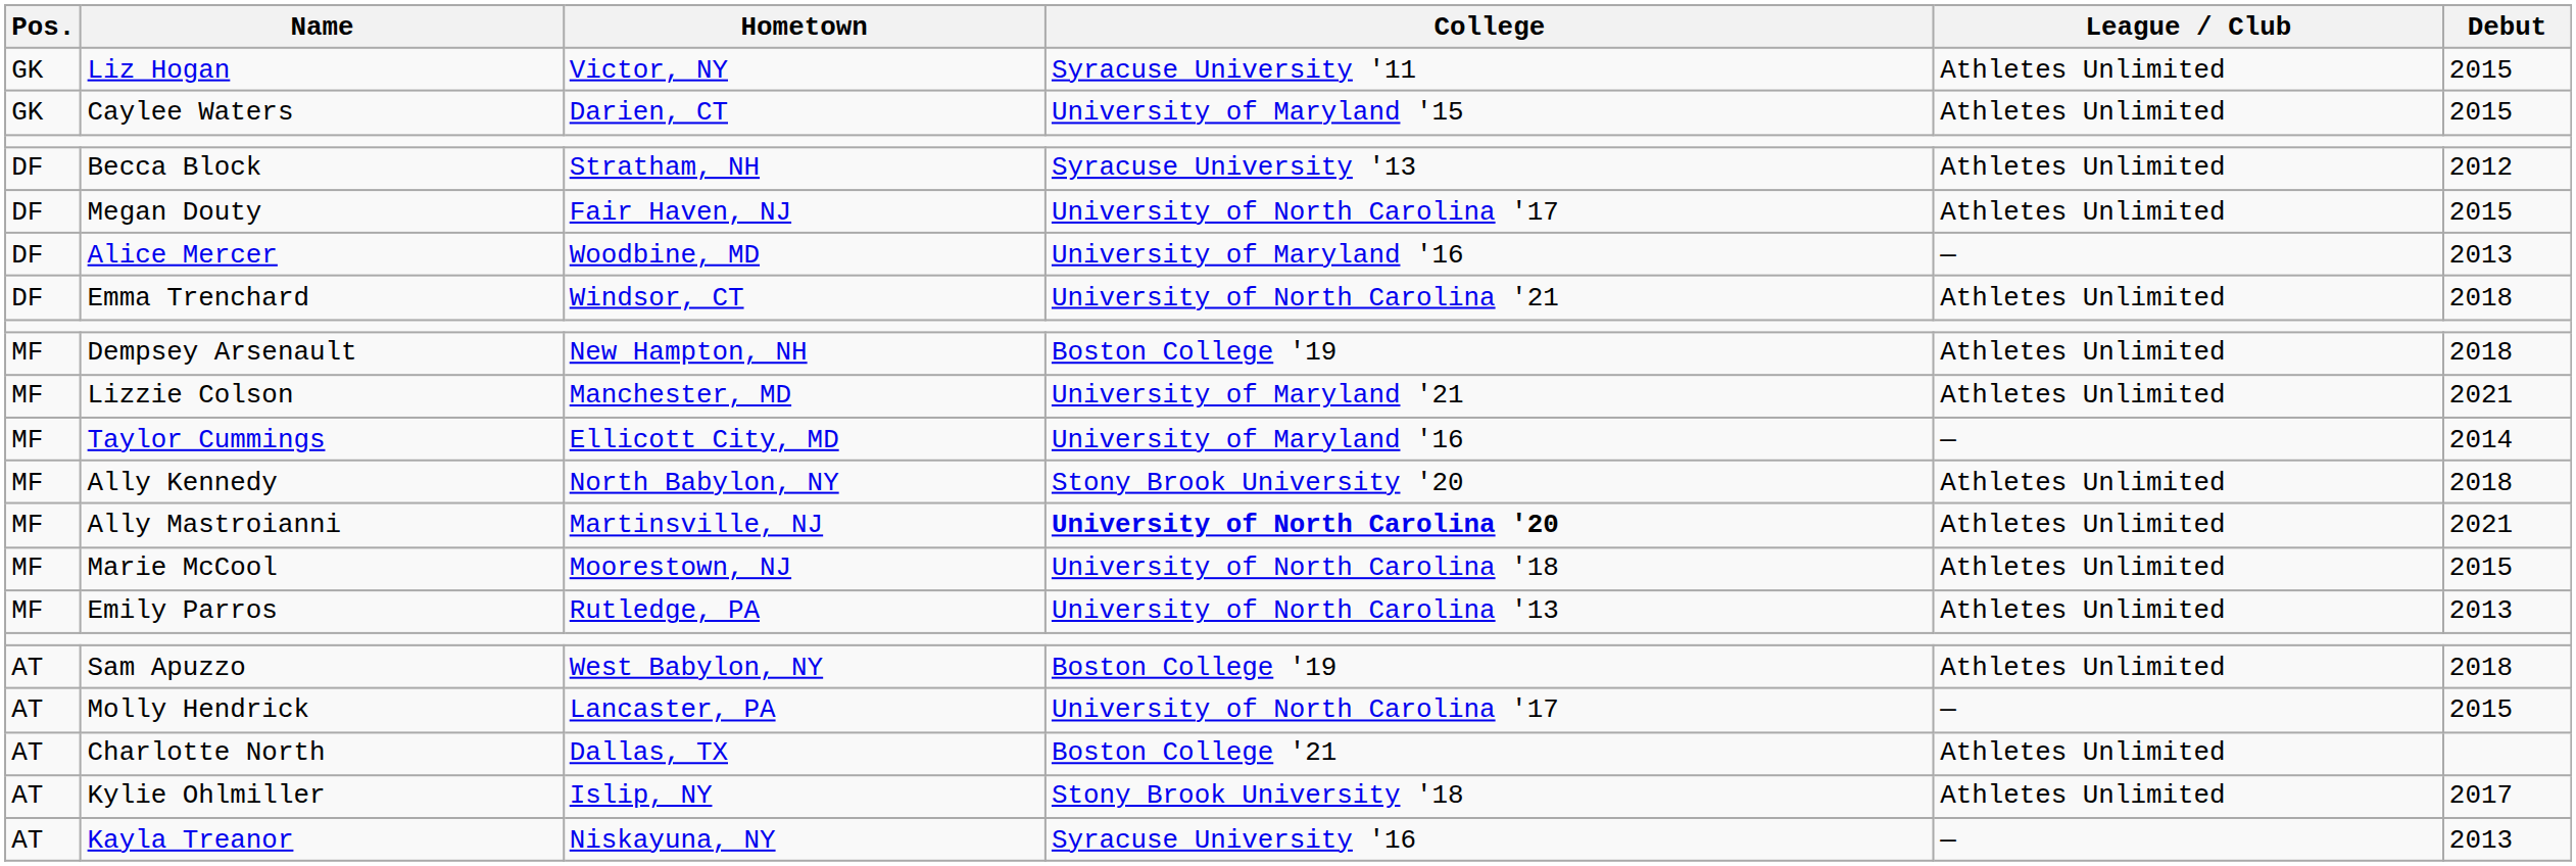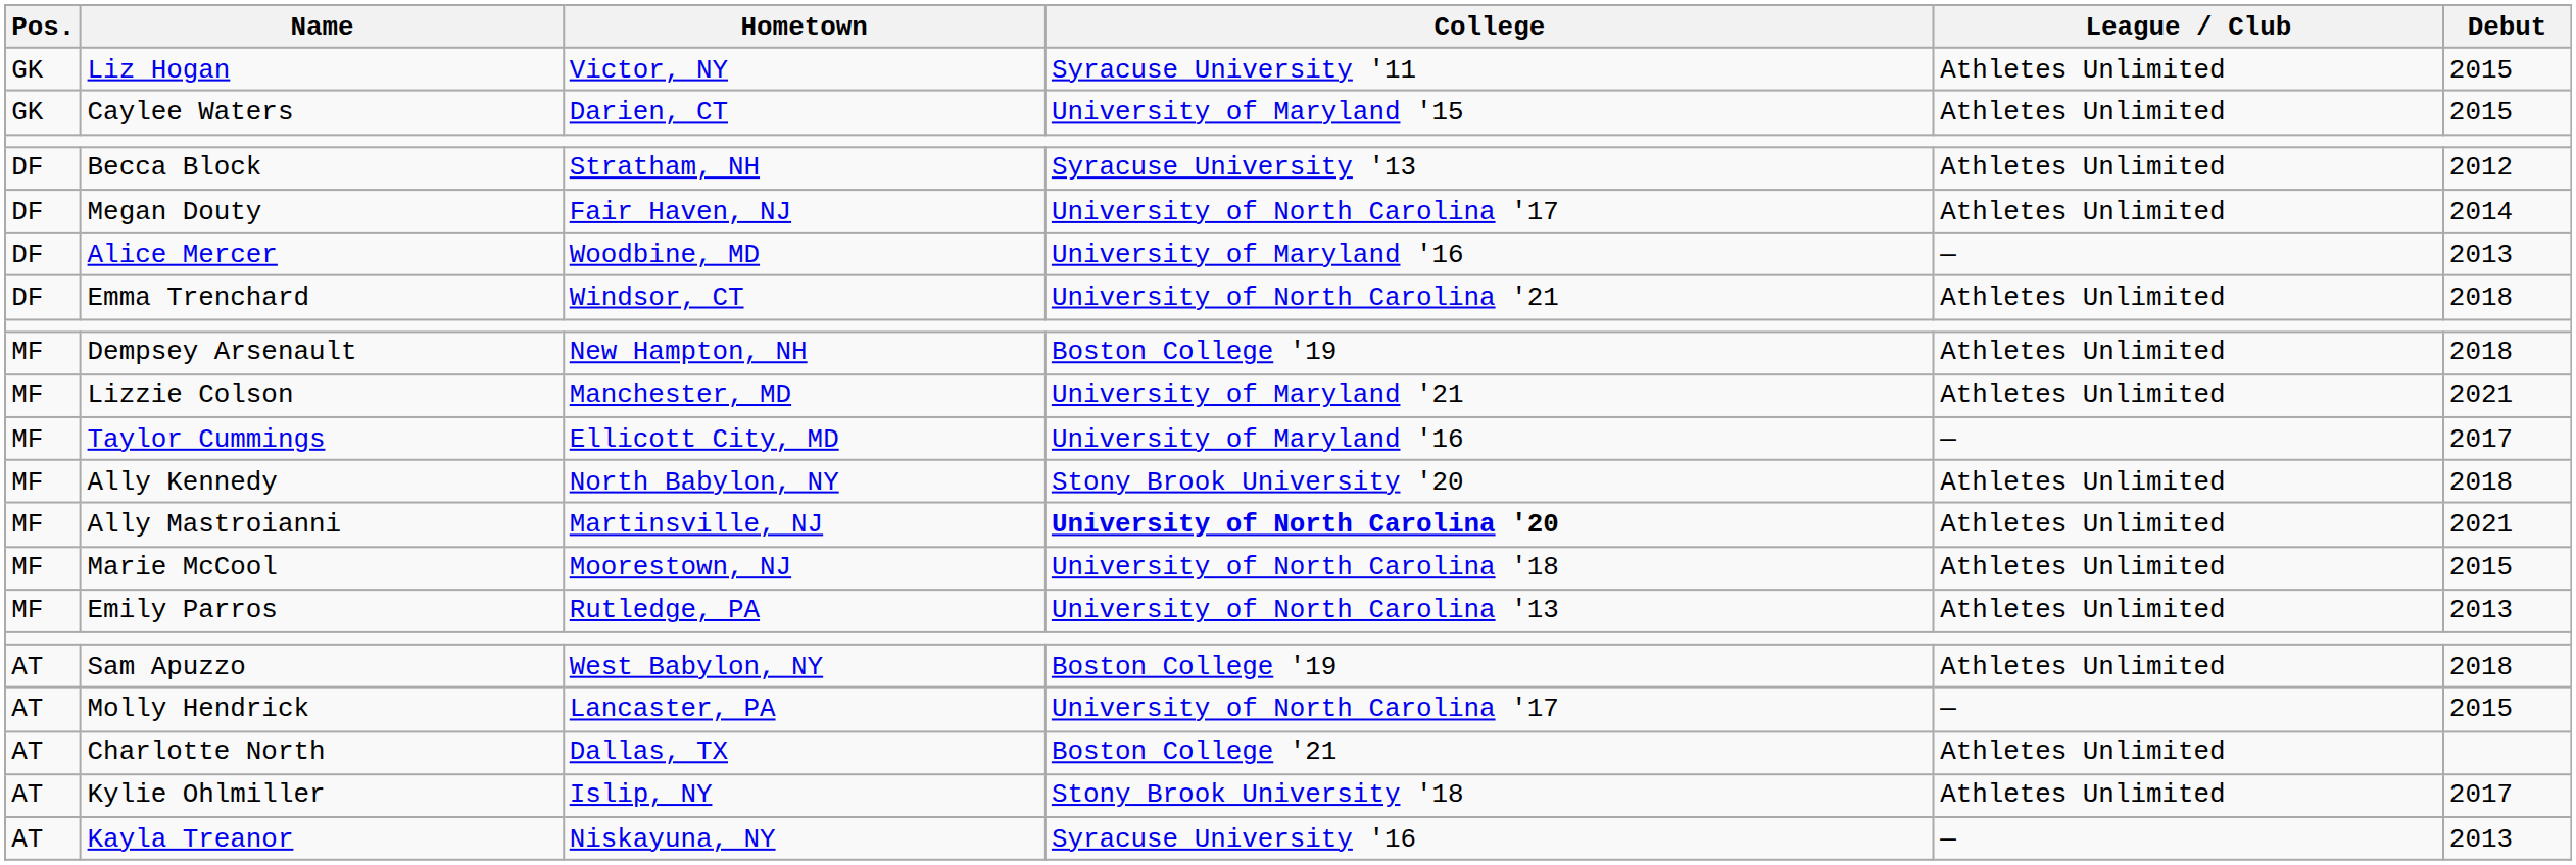Megan Douty | Debut: 2015 -> 2014
Taylor Cummings | Debut: 2014 -> 2017
